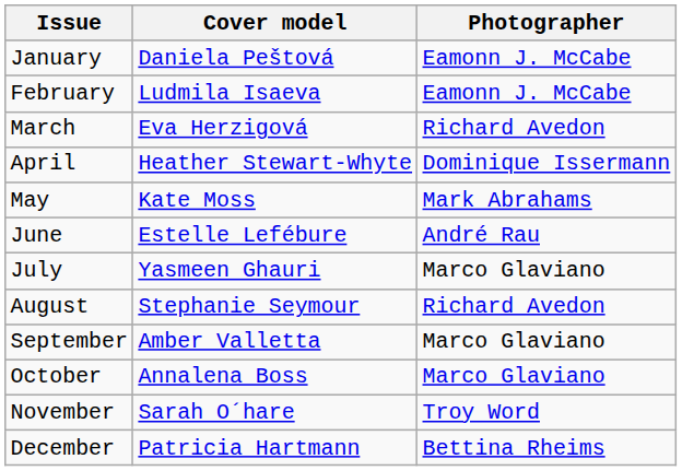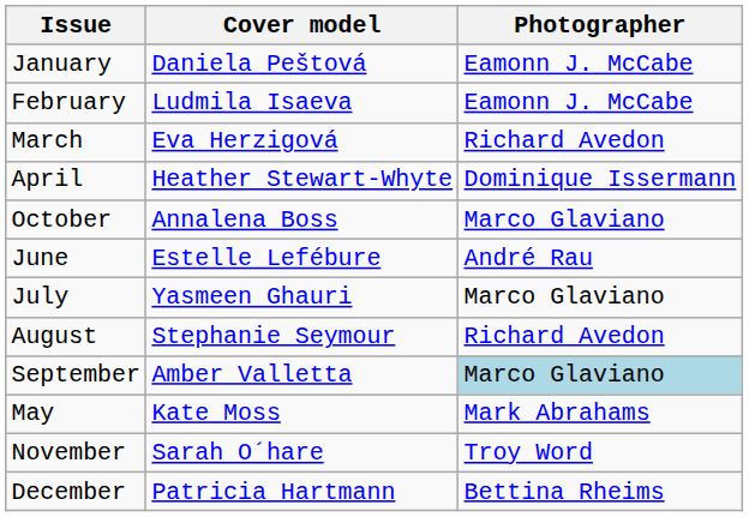rows swapped: May <-> October
September | Photographer: no background -> lightblue background
